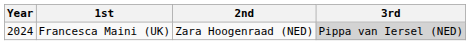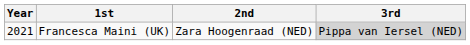Francesca Maini (UK) | Year: 2024 -> 2021
